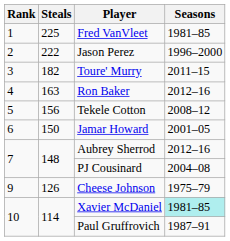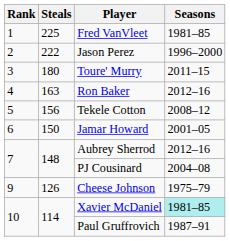Toure' Murry | Steals: 182 -> 180
